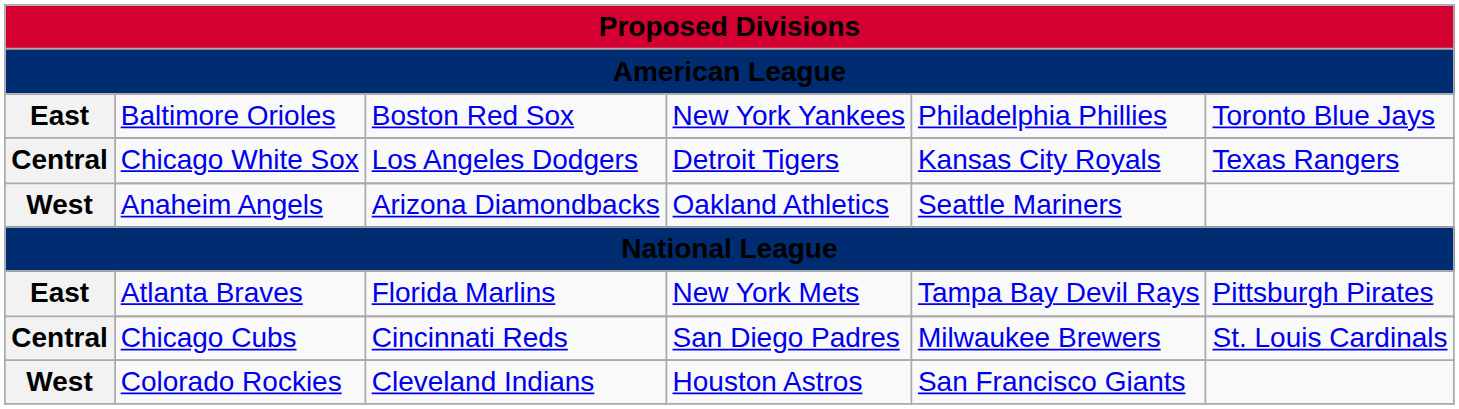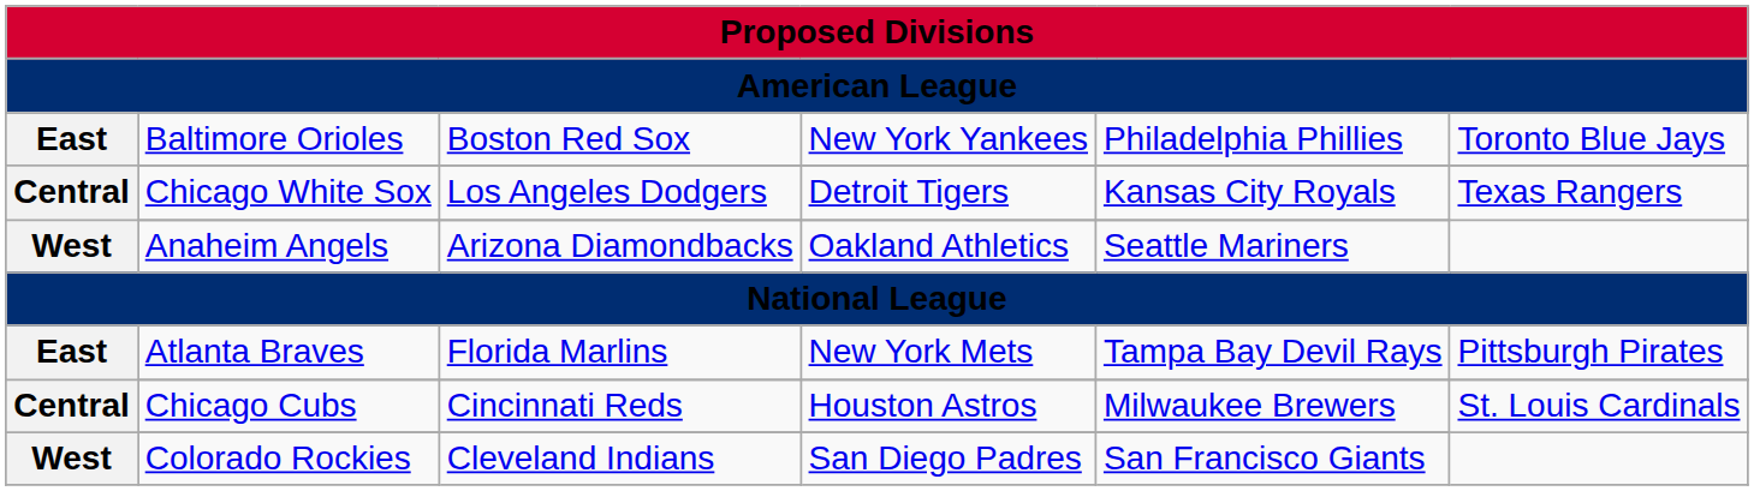Chicago Cubs | column 4: San Diego Padres -> Houston Astros
Colorado Rockies | column 4: Houston Astros -> San Diego Padres
